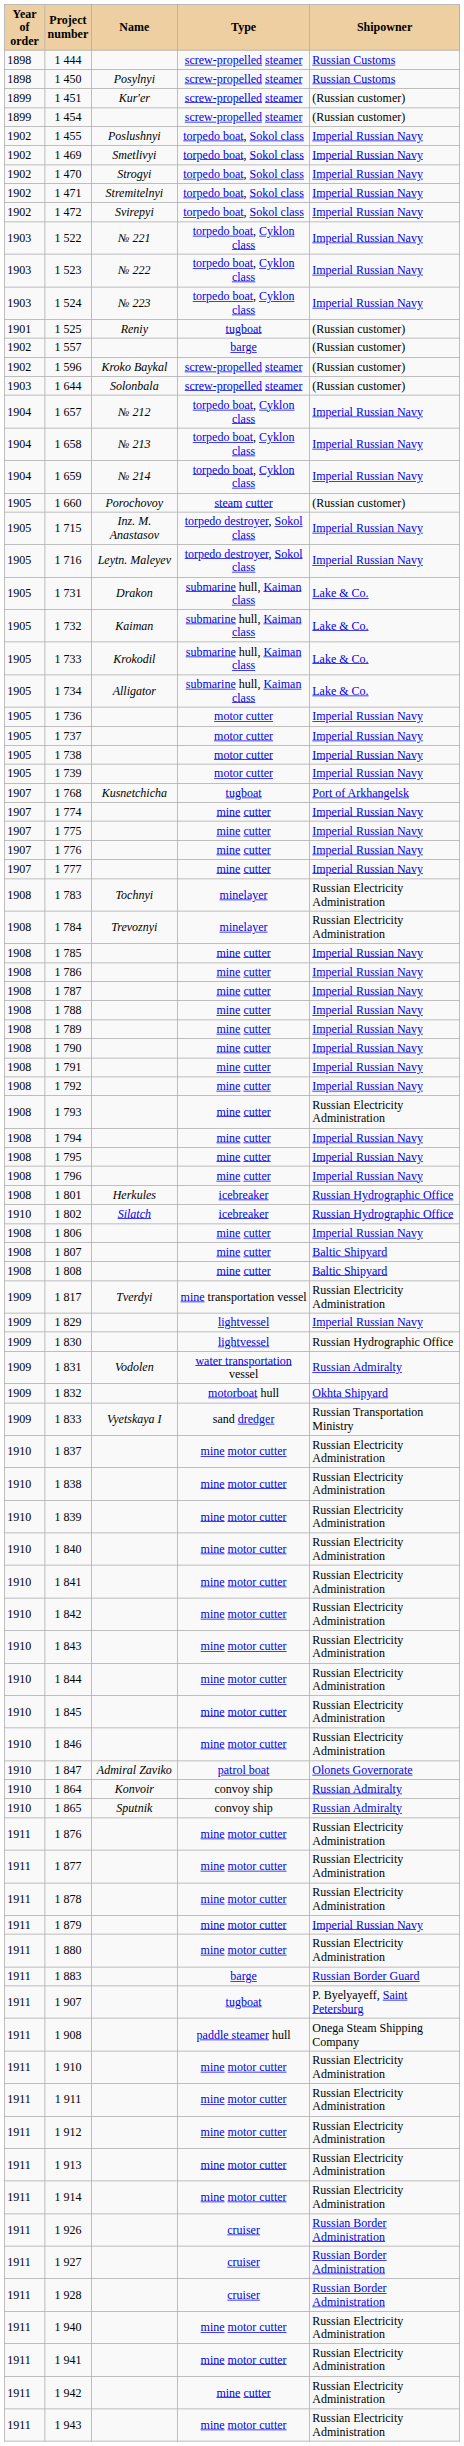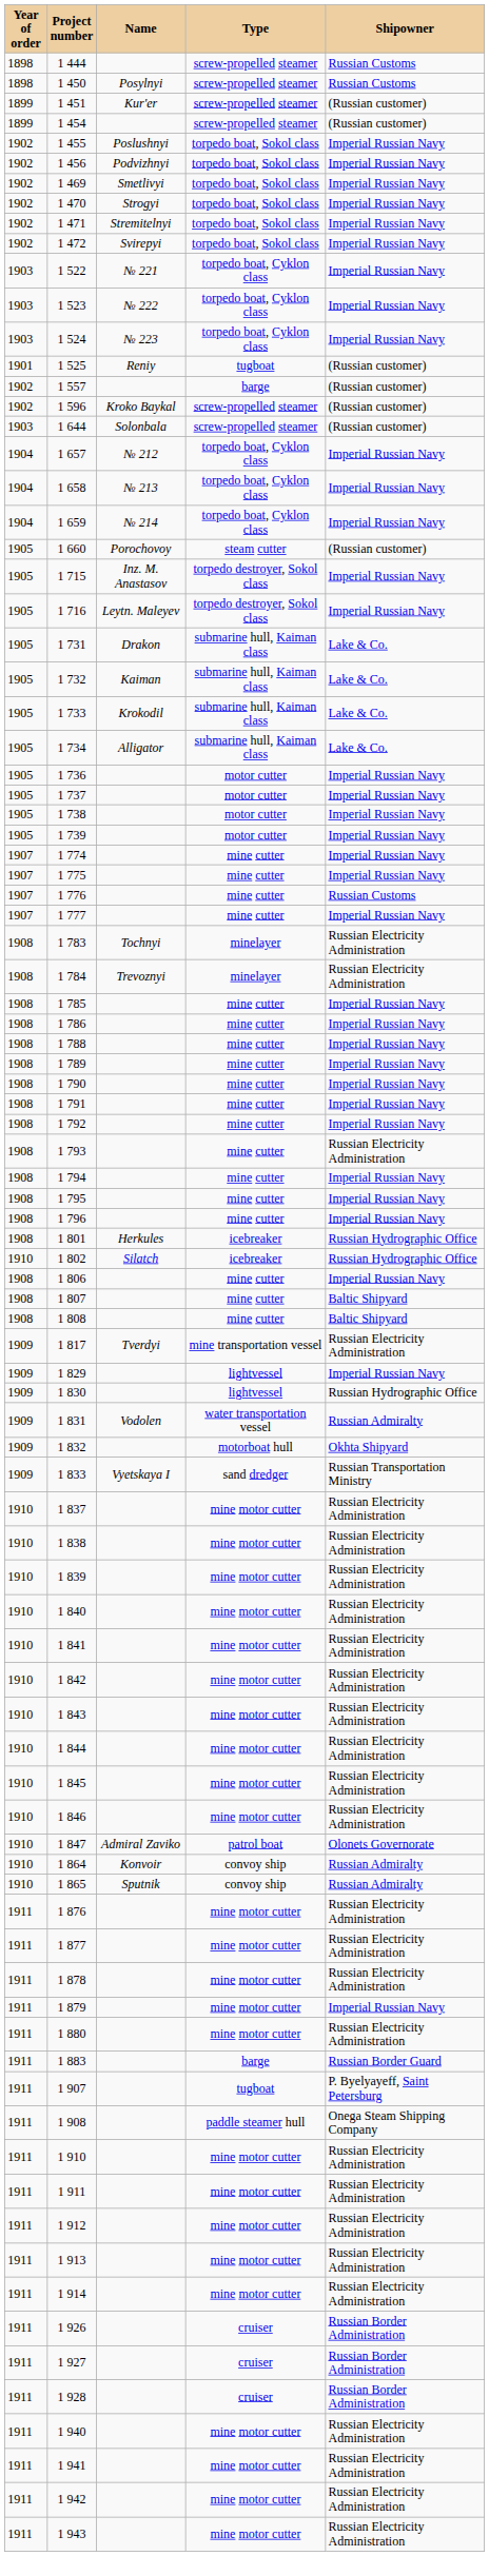+ row: 1902 | 1 456 | Podvizhnyi | torpedo boat, Sokol class | Imperial Russian Navy
- row: 1907 | 1 768 | Kusnetchicha | tugboat | Port of Arkhangelsk
1 776 | Shipowner: Imperial Russian Navy -> Russian Customs
- row: 1908 | 1 787 | mine cutter | Imperial Russian Navy
1 942 | Type: mine cutter -> mine motor cutter
